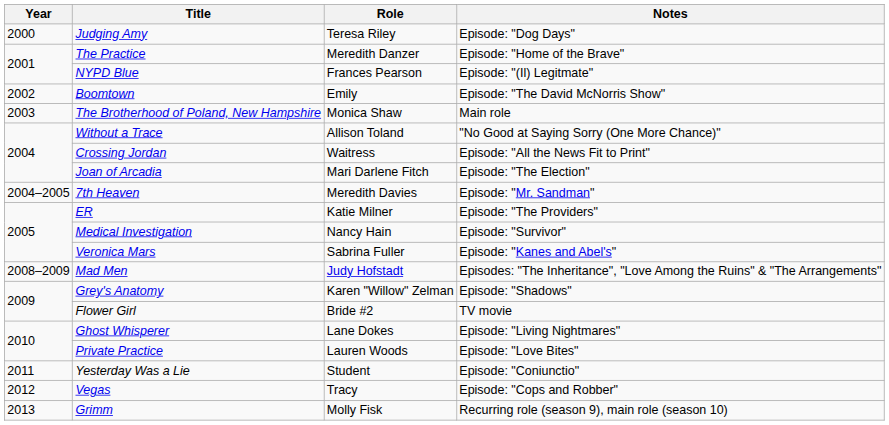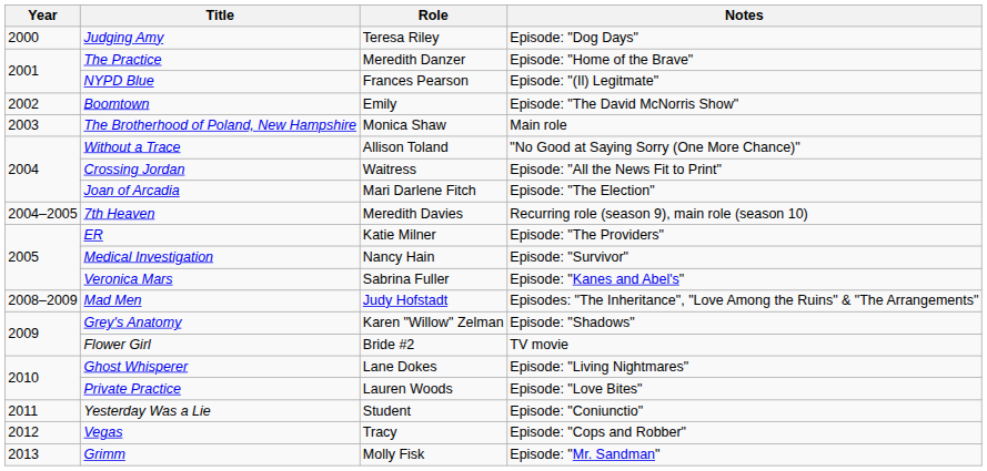7th Heaven | Notes: Episode: "Mr. Sandman" -> Recurring role (season 9), main role (season 10)
Grimm | Notes: Recurring role (season 9), main role (season 10) -> Episode: "Mr. Sandman"
